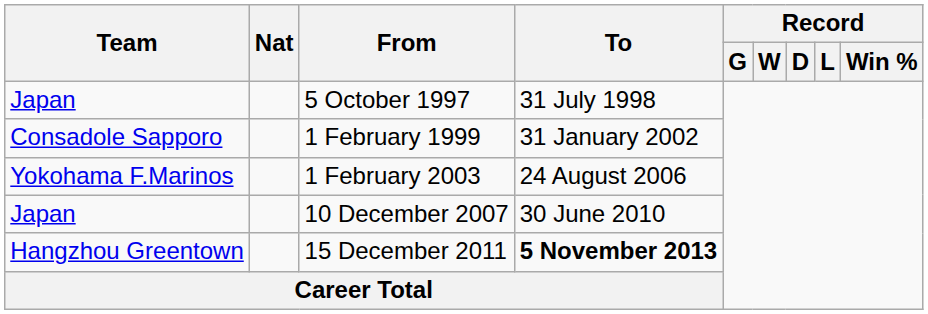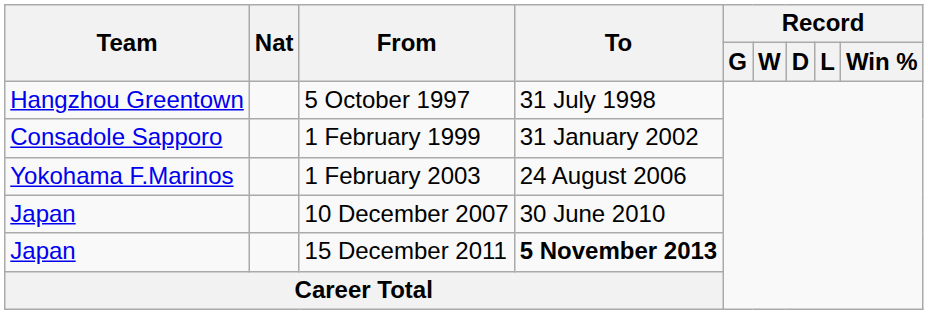5 October 1997 | Team: Japan -> Hangzhou Greentown
15 December 2011 | Team: Hangzhou Greentown -> Japan
